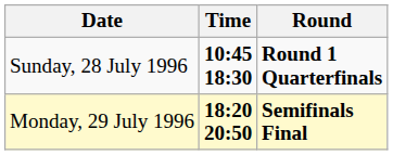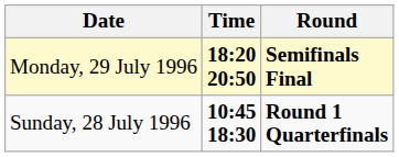rows swapped: Sunday, 28 July 1996 <-> Monday, 29 July 1996
